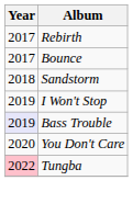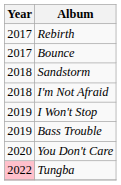+ row: 2018 | I'm Not Afraid
Bass Trouble | Year: lavender background -> no background
